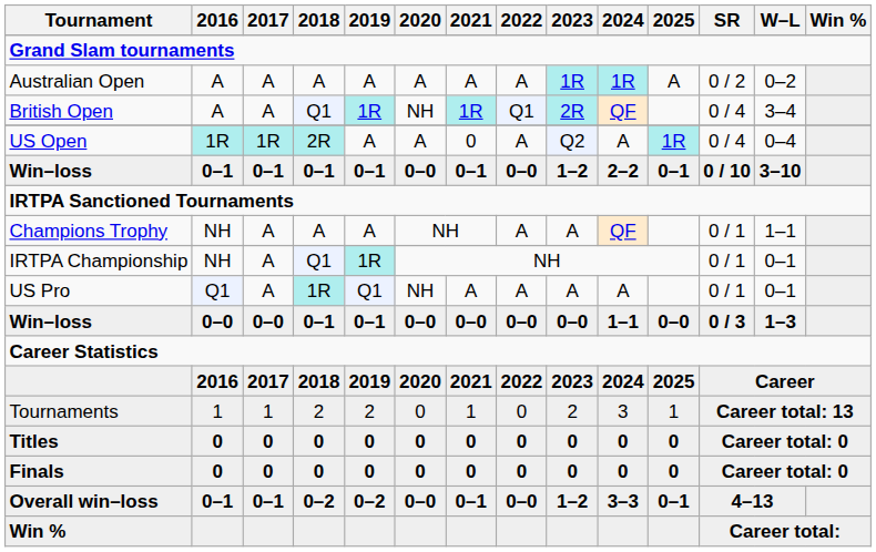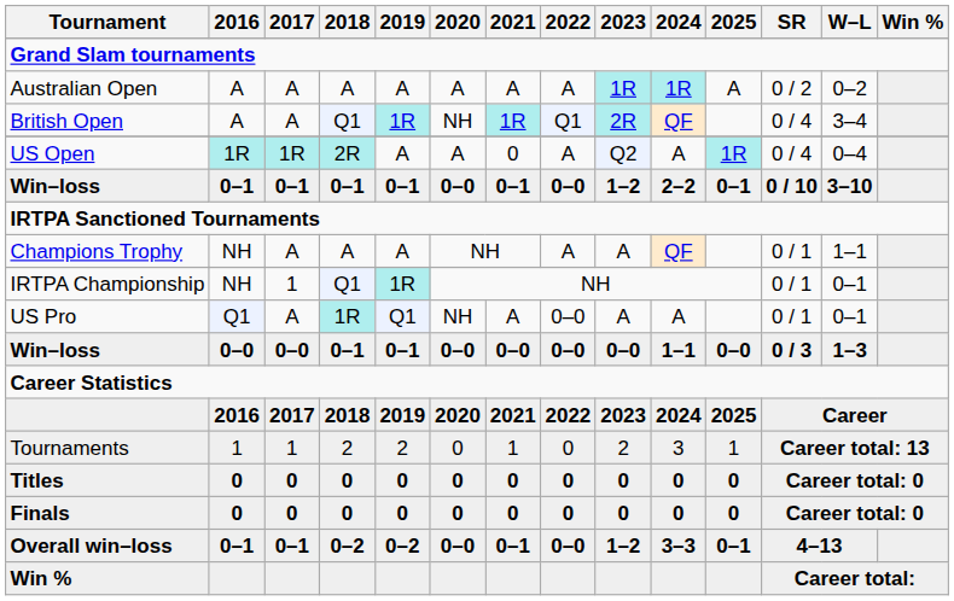IRTPA Championship | 2017: A -> 1
US Pro | 2022: A -> 0–0
